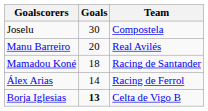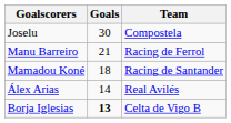Manu Barreiro | Goals: 20 -> 21
Manu Barreiro | Team: Real Avilés -> Racing de Ferrol
Álex Arias | Team: Racing de Ferrol -> Real Avilés
